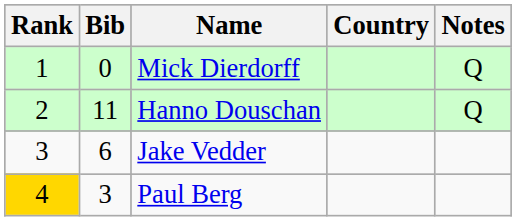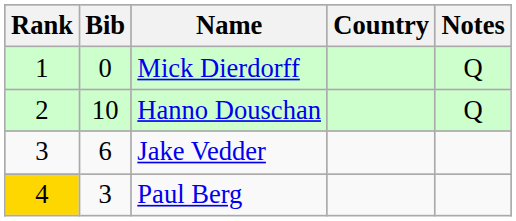Hanno Douschan | Bib: 11 -> 10
